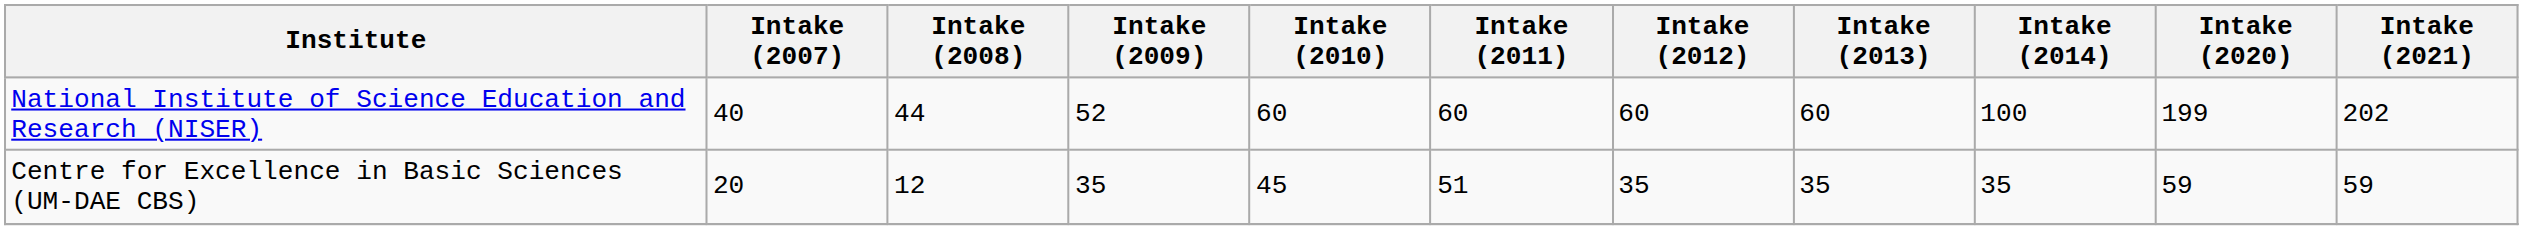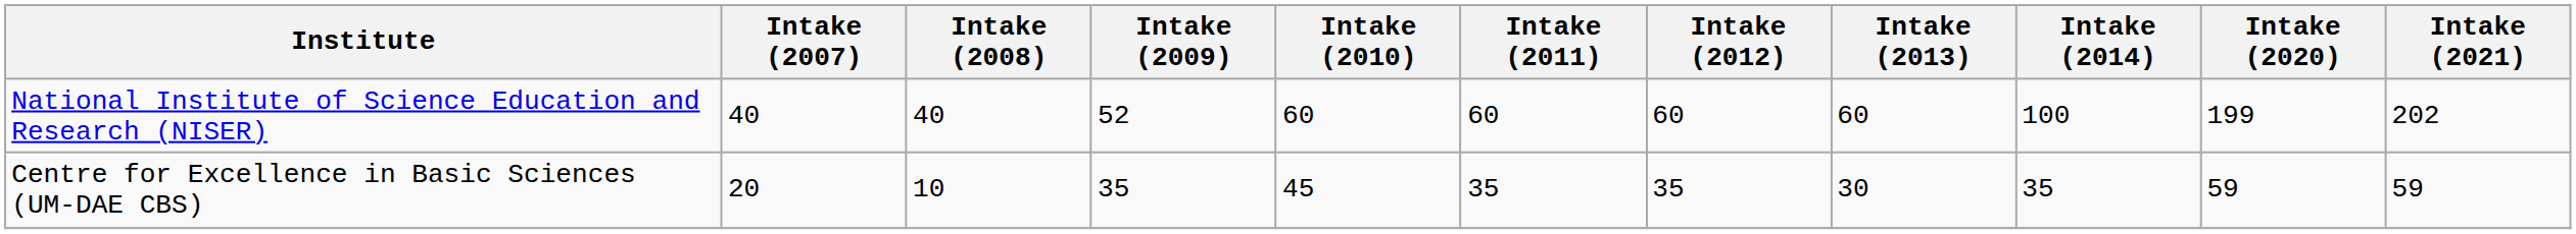National Institute of Science Education and Research (NISER) | Intake (2008): 44 -> 40
Centre for Excellence in Basic Sciences (UM-DAE CBS) | Intake (2008): 12 -> 10
Centre for Excellence in Basic Sciences (UM-DAE CBS) | Intake (2011): 51 -> 35
Centre for Excellence in Basic Sciences (UM-DAE CBS) | Intake (2013): 35 -> 30
